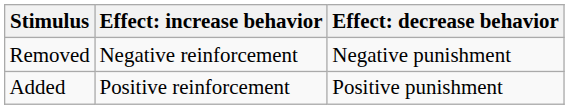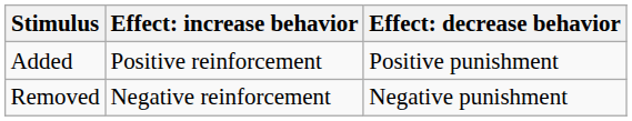rows swapped: Added <-> Removed
